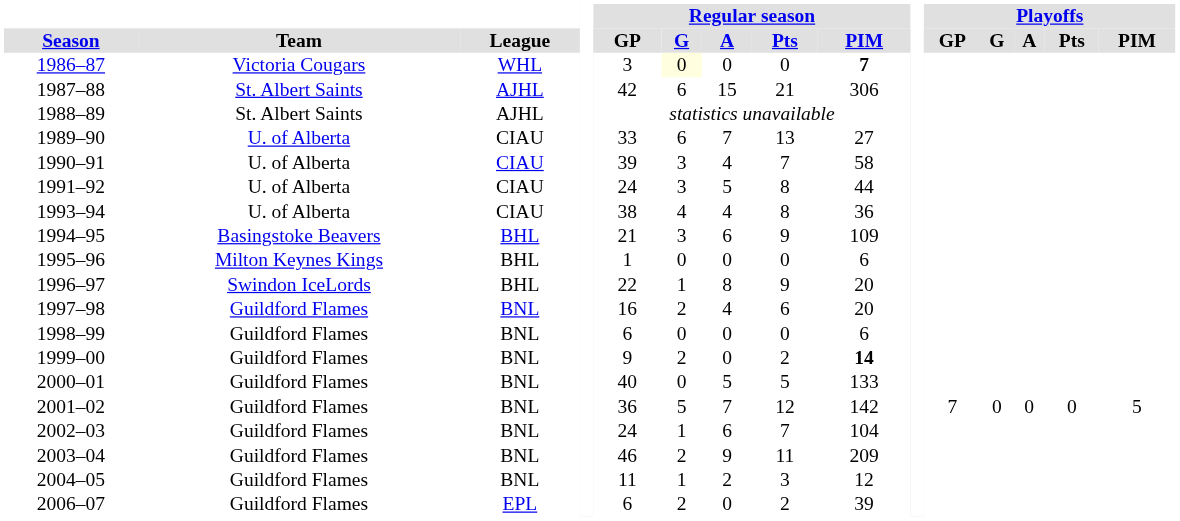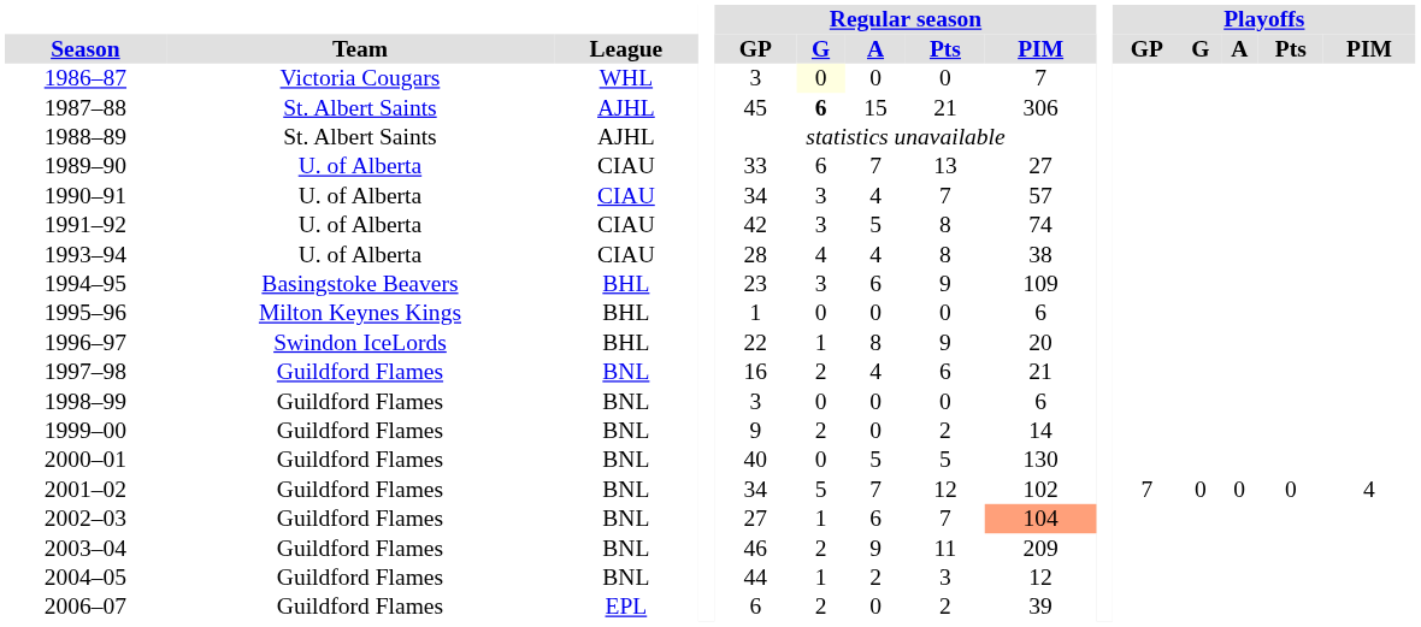1986–87 | Regular season / PIM: bold -> normal
1987–88 | Regular season / GP: 42 -> 45
1987–88 | Regular season / G: normal -> bold
1990–91 | Regular season / GP: 39 -> 34
1990–91 | Regular season / PIM: 58 -> 57
1991–92 | Regular season / GP: 24 -> 42
1991–92 | Regular season / PIM: 44 -> 74
1993–94 | Regular season / GP: 38 -> 28
1993–94 | Regular season / PIM: 36 -> 38
1994–95 | Regular season / GP: 21 -> 23
1997–98 | Regular season / PIM: 20 -> 21
1998–99 | Regular season / GP: 6 -> 3
1999–00 | Regular season / PIM: bold -> normal
2000–01 | Regular season / PIM: 133 -> 130
2001–02 | Regular season / GP: 36 -> 34
2001–02 | Regular season / PIM: 142 -> 102
2001–02 | Playoffs / PIM: 5 -> 4
2002–03 | Regular season / GP: 24 -> 27
2002–03 | Regular season / PIM: no background -> lightsalmon background
2004–05 | Regular season / GP: 11 -> 44
